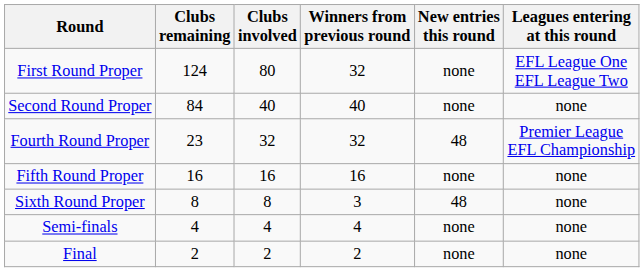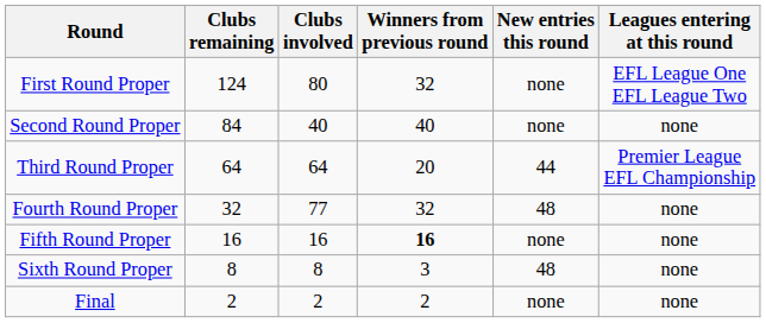+ row: Third Round Proper | 64 | 64 | 20 | 44 | Premier League EFL Championship
Fourth Round Proper | Clubs remaining: 23 -> 32
Fourth Round Proper | Clubs involved: 32 -> 77
Fourth Round Proper | Leagues entering at this round: Premier League EFL Championship -> none
Fifth Round Proper | Winners from previous round: normal -> bold
- row: Semi-finals | 4 | 4 | 4 | none | none
